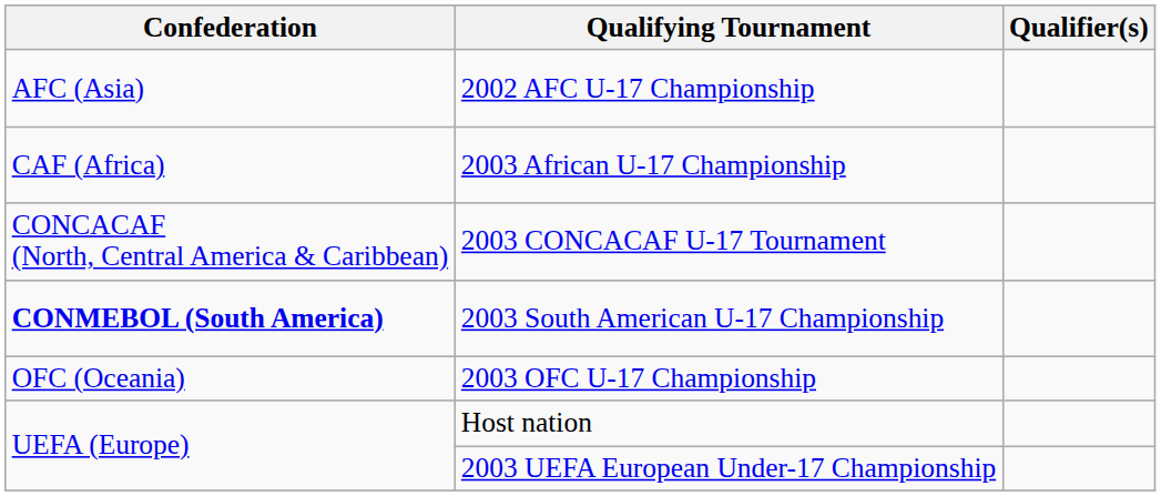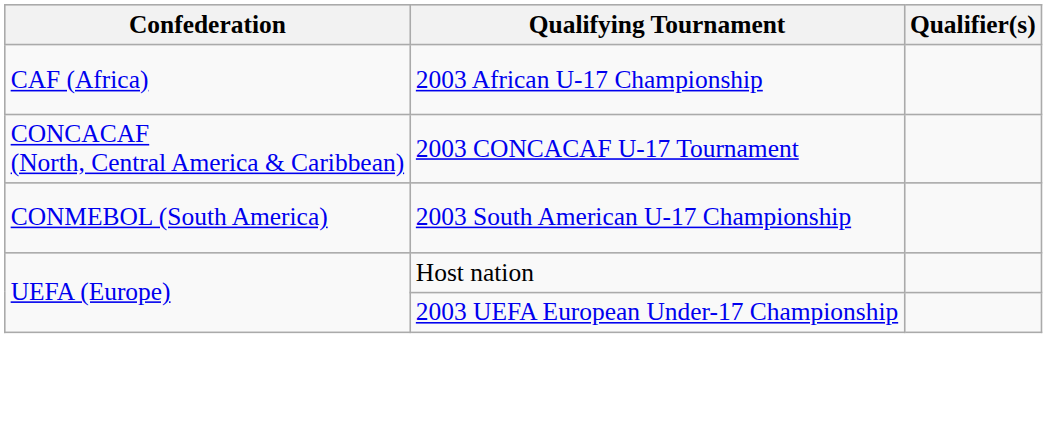- row: AFC (Asia) | 2002 AFC U-17 Championship
2003 South American U-17 Championship | Confederation: bold -> normal
- row: OFC (Oceania) | 2003 OFC U-17 Championship
